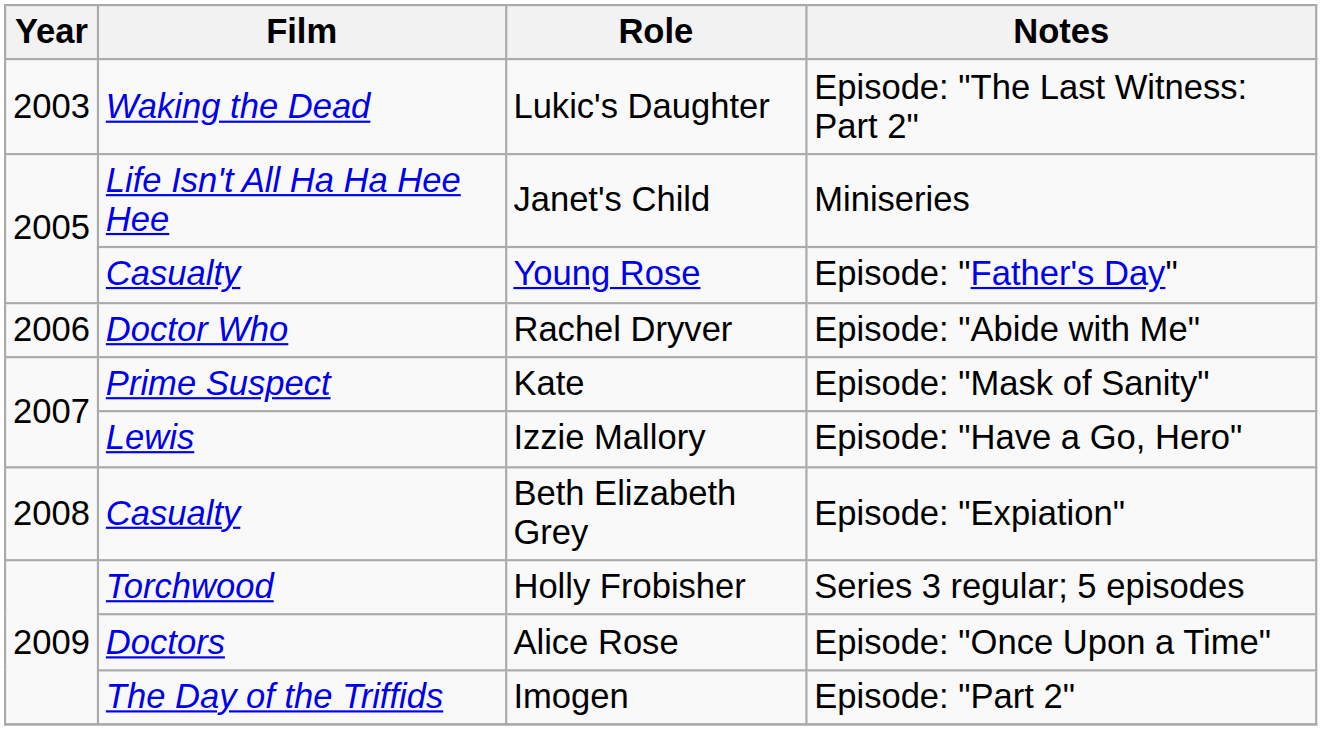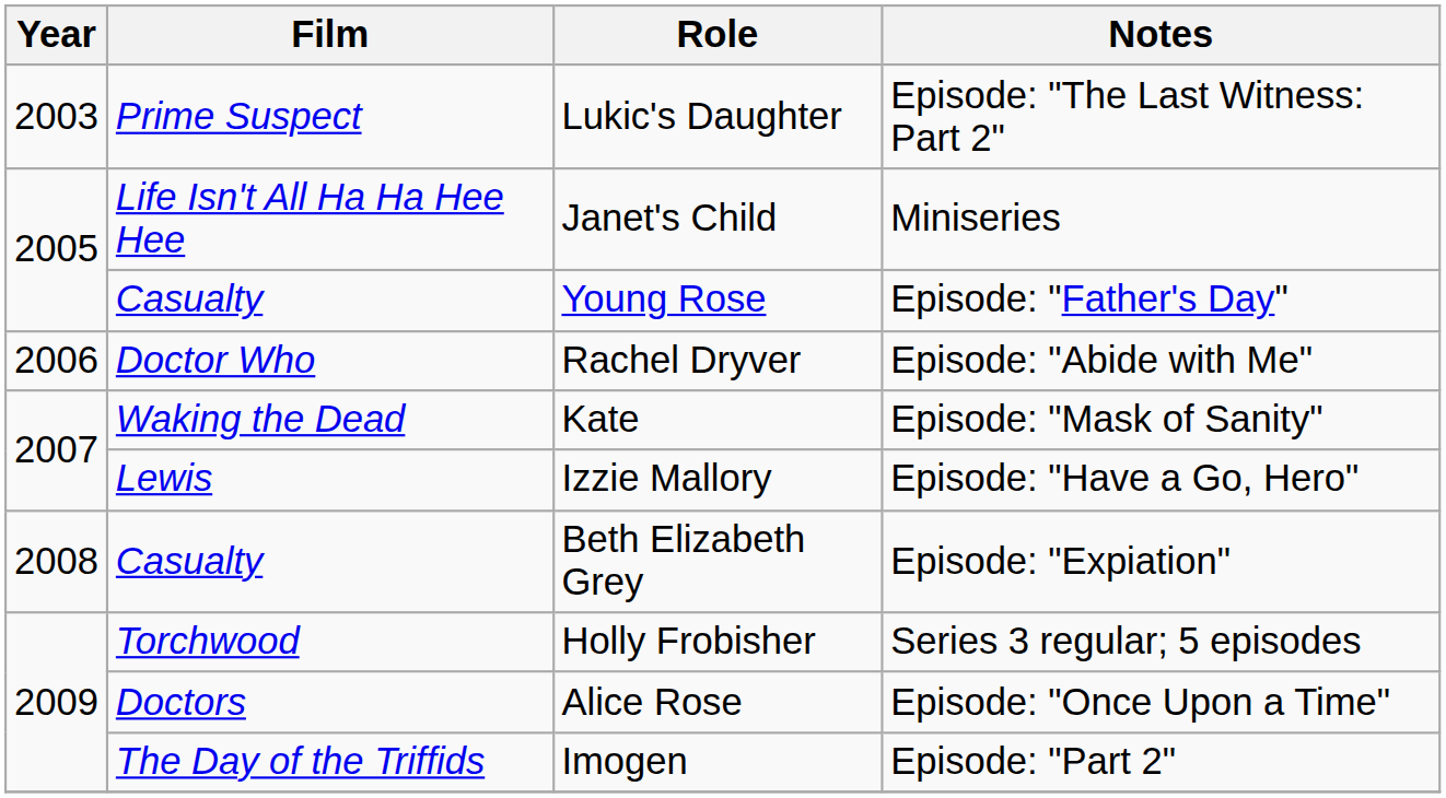Lukic's Daughter | Film: Waking the Dead -> Prime Suspect
Kate | Film: Prime Suspect -> Waking the Dead
